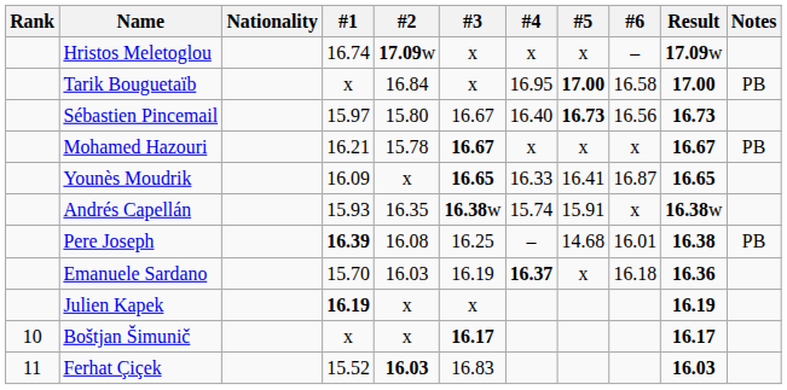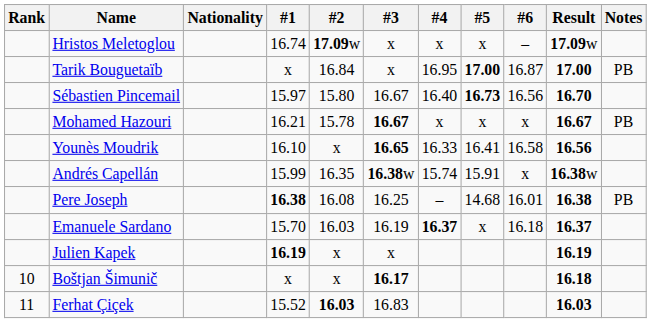Tarik Bouguetaïb | #6: 16.58 -> 16.87
Sébastien Pincemail | Result: 16.73 -> 16.70
Younès Moudrik | #1: 16.09 -> 16.10
Younès Moudrik | #6: 16.87 -> 16.58
Younès Moudrik | Result: 16.65 -> 16.56
Andrés Capellán | #1: 15.93 -> 15.99
Pere Joseph | #1: 16.39 -> 16.38
Emanuele Sardano | Result: 16.36 -> 16.37
Boštjan Šimunič | Result: 16.17 -> 16.18
